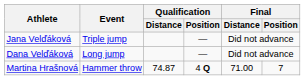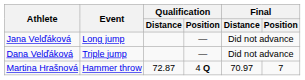Jana Velďáková | Event: Triple jump -> Long jump
Dana Velďáková | Event: Long jump -> Triple jump
Martina Hrašnová | Qualification / Distance: 74.87 -> 72.87
Martina Hrašnová | Final / Distance: 71.00 -> 70.97
